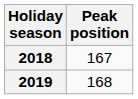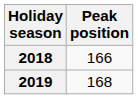2018 | Peak position: 167 -> 166
